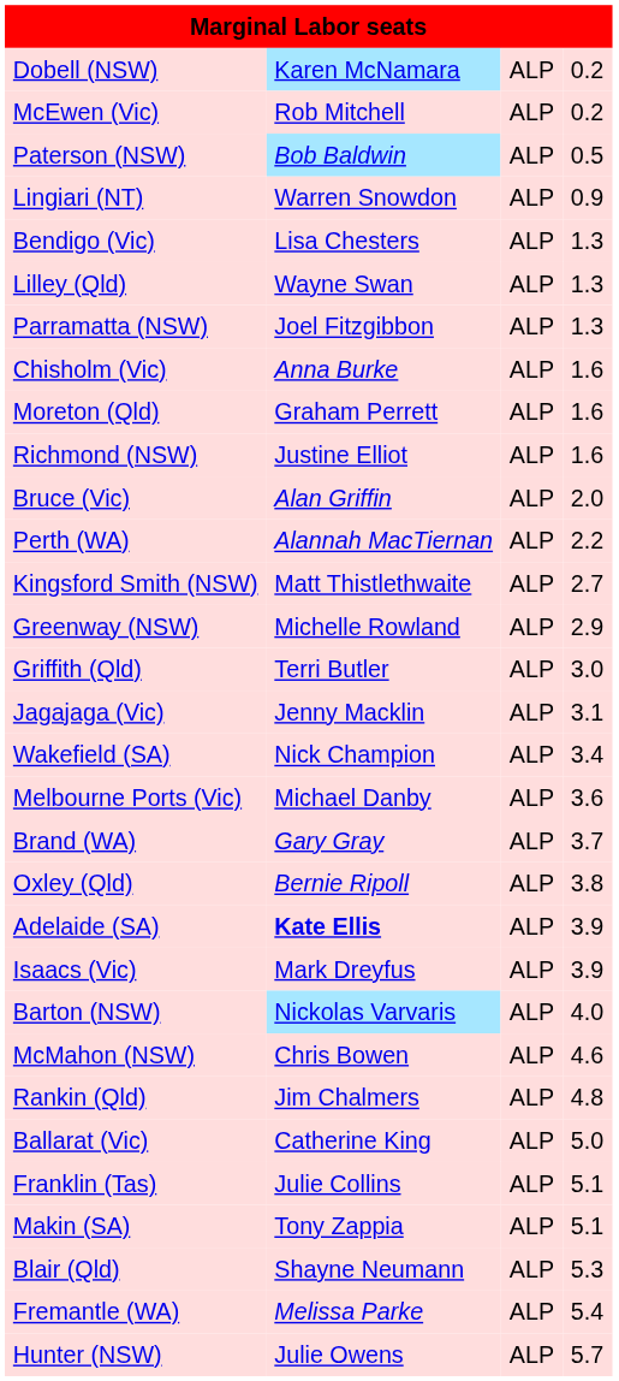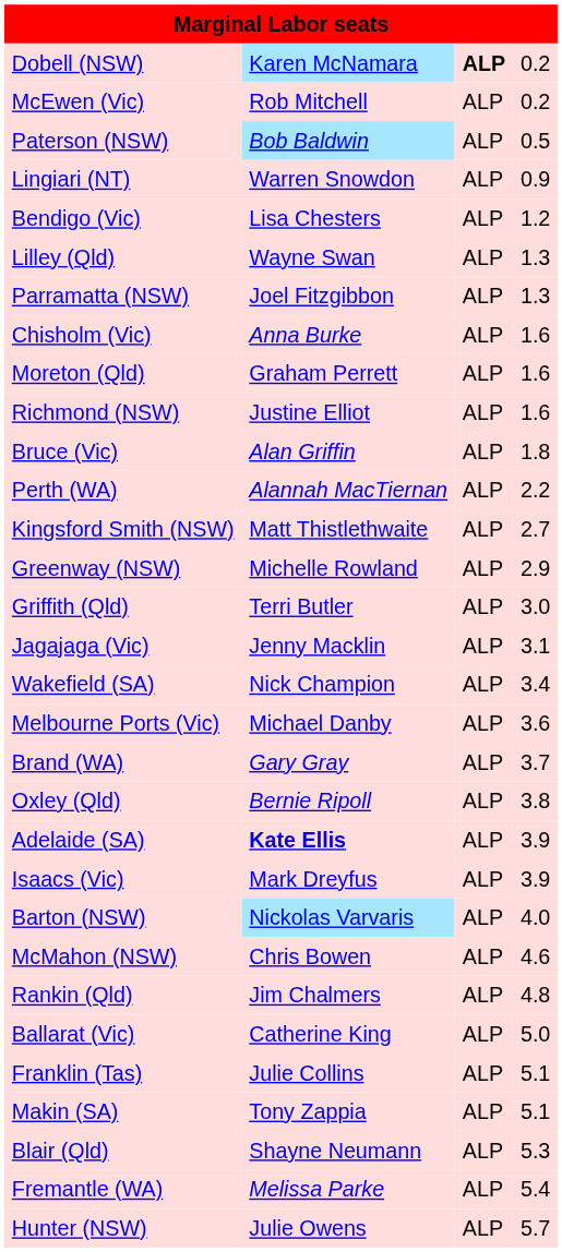Dobell (NSW) | column 3: normal -> bold
Bendigo (Vic) | column 4: 1.3 -> 1.2
Bruce (Vic) | column 4: 2.0 -> 1.8
